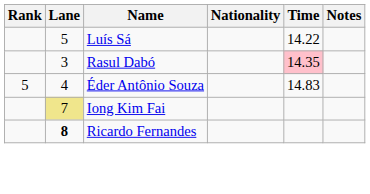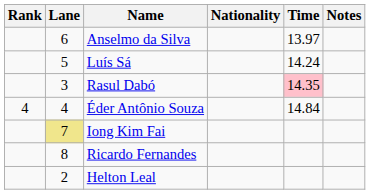+ row: 6 | Anselmo da Silva | 13.97
Luís Sá | Time: 14.22 -> 14.24
Éder Antônio Souza | Rank: 5 -> 4
Éder Antônio Souza | Time: 14.83 -> 14.84
Ricardo Fernandes | Lane: bold -> normal
+ row: 2 | Helton Leal
